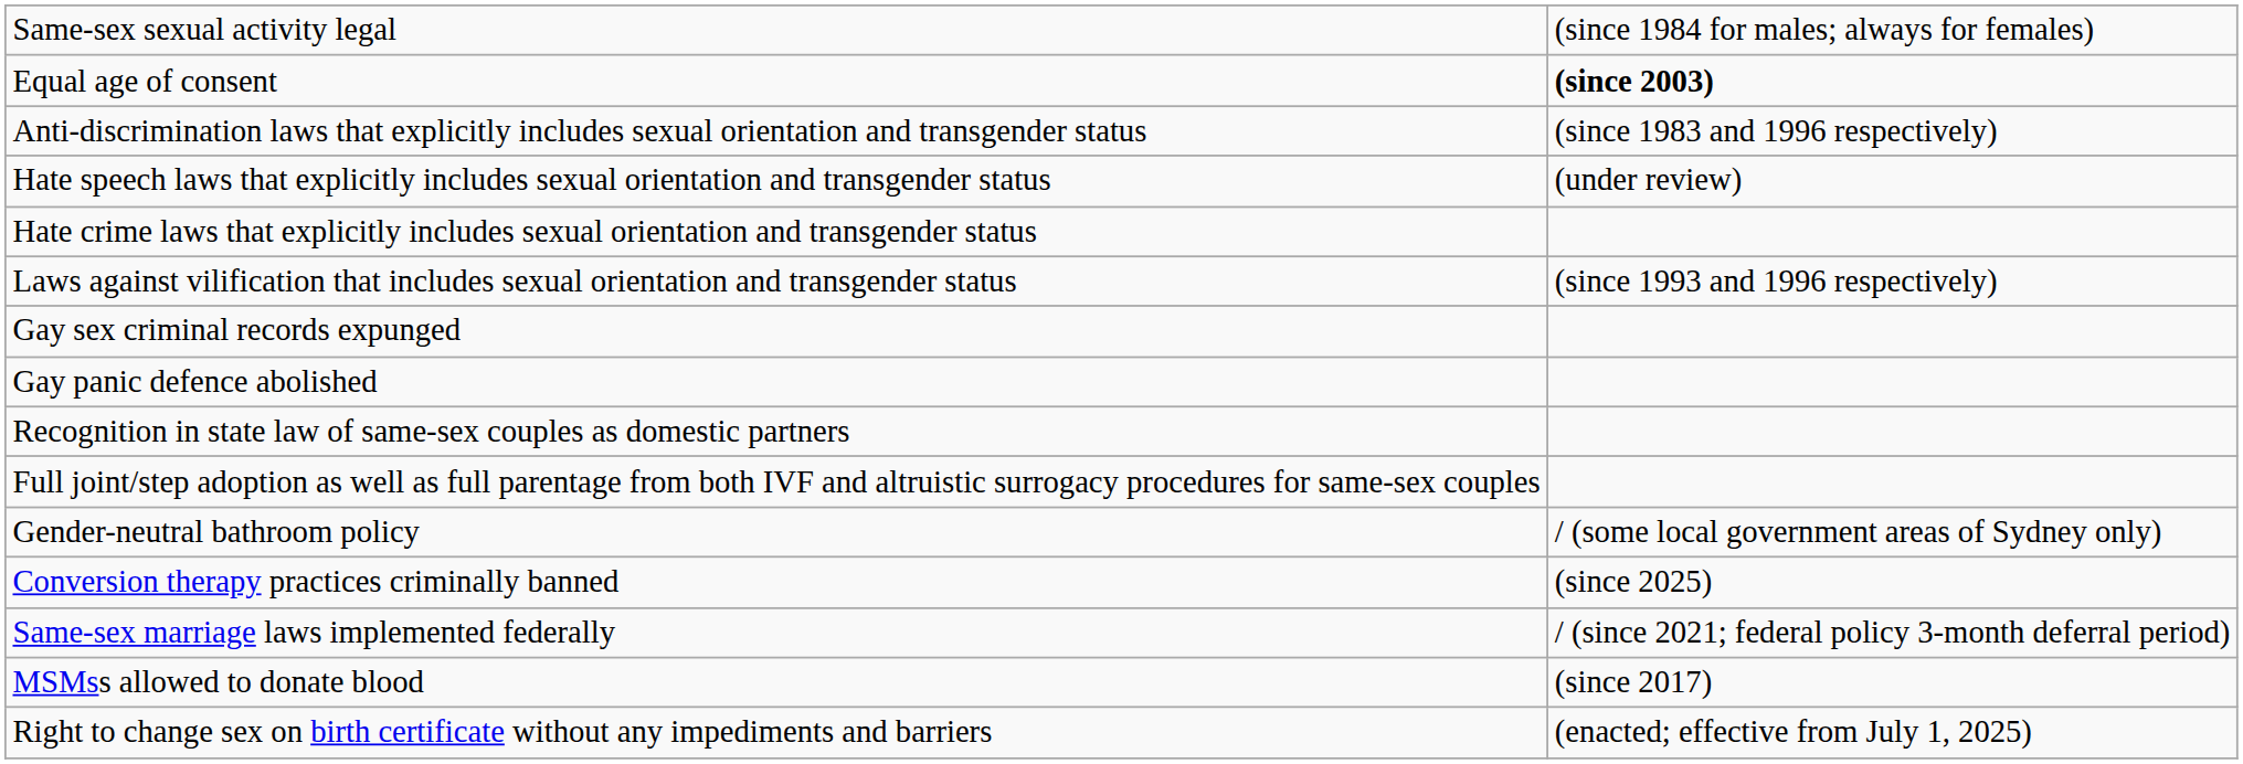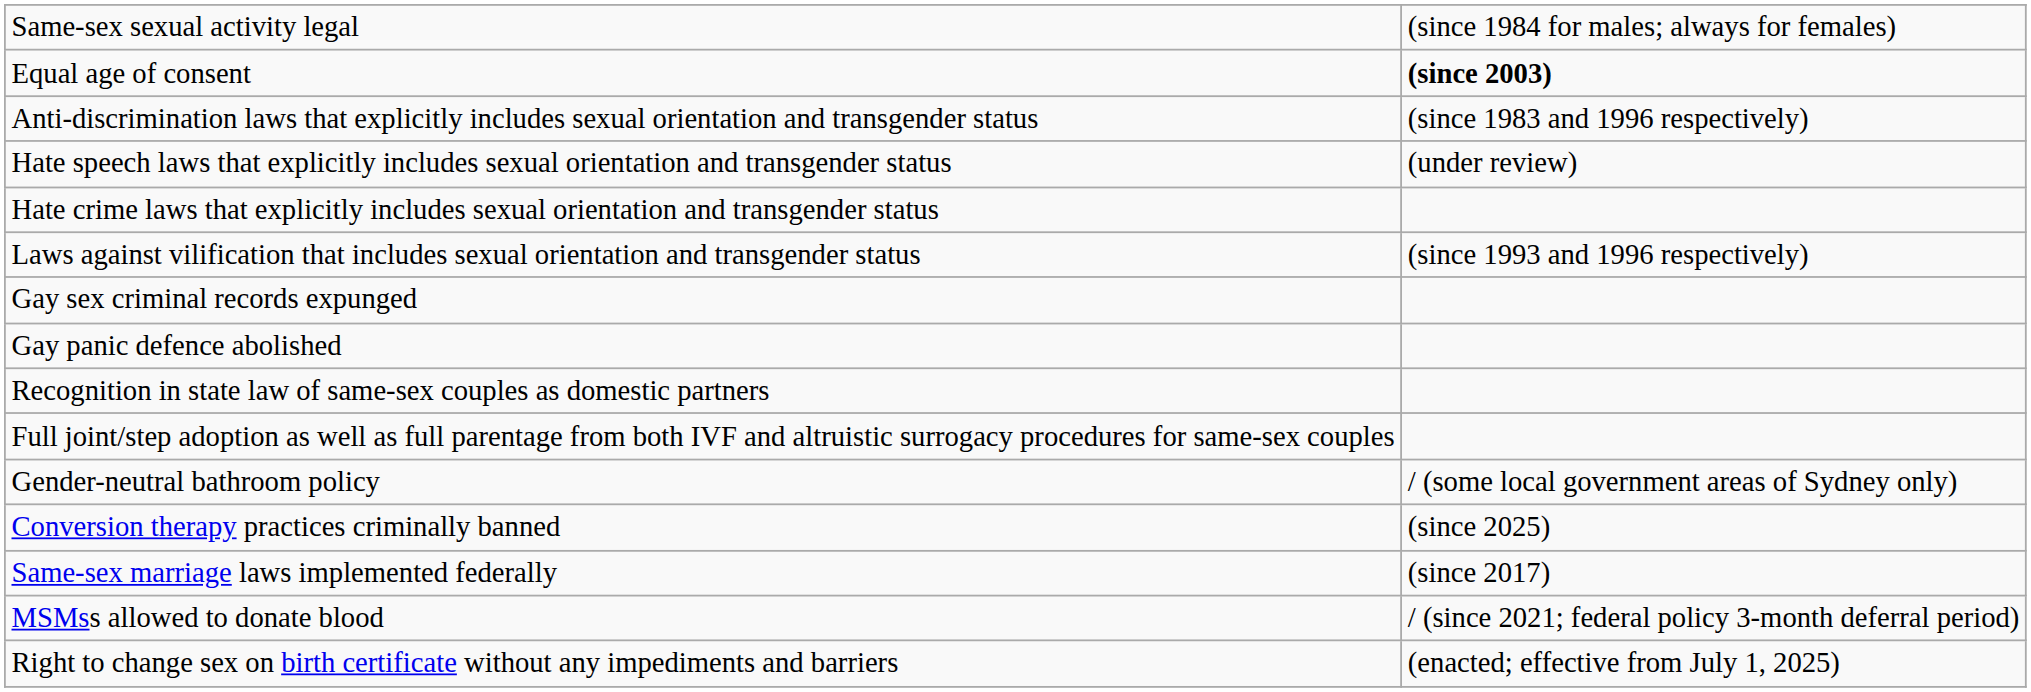Same-sex marriage laws implemented federally | column 2: / (since 2021; federal policy 3-month deferral period) -> (since 2017)
MSMss allowed to donate blood | column 2: (since 2017) -> / (since 2021; federal policy 3-month deferral period)
